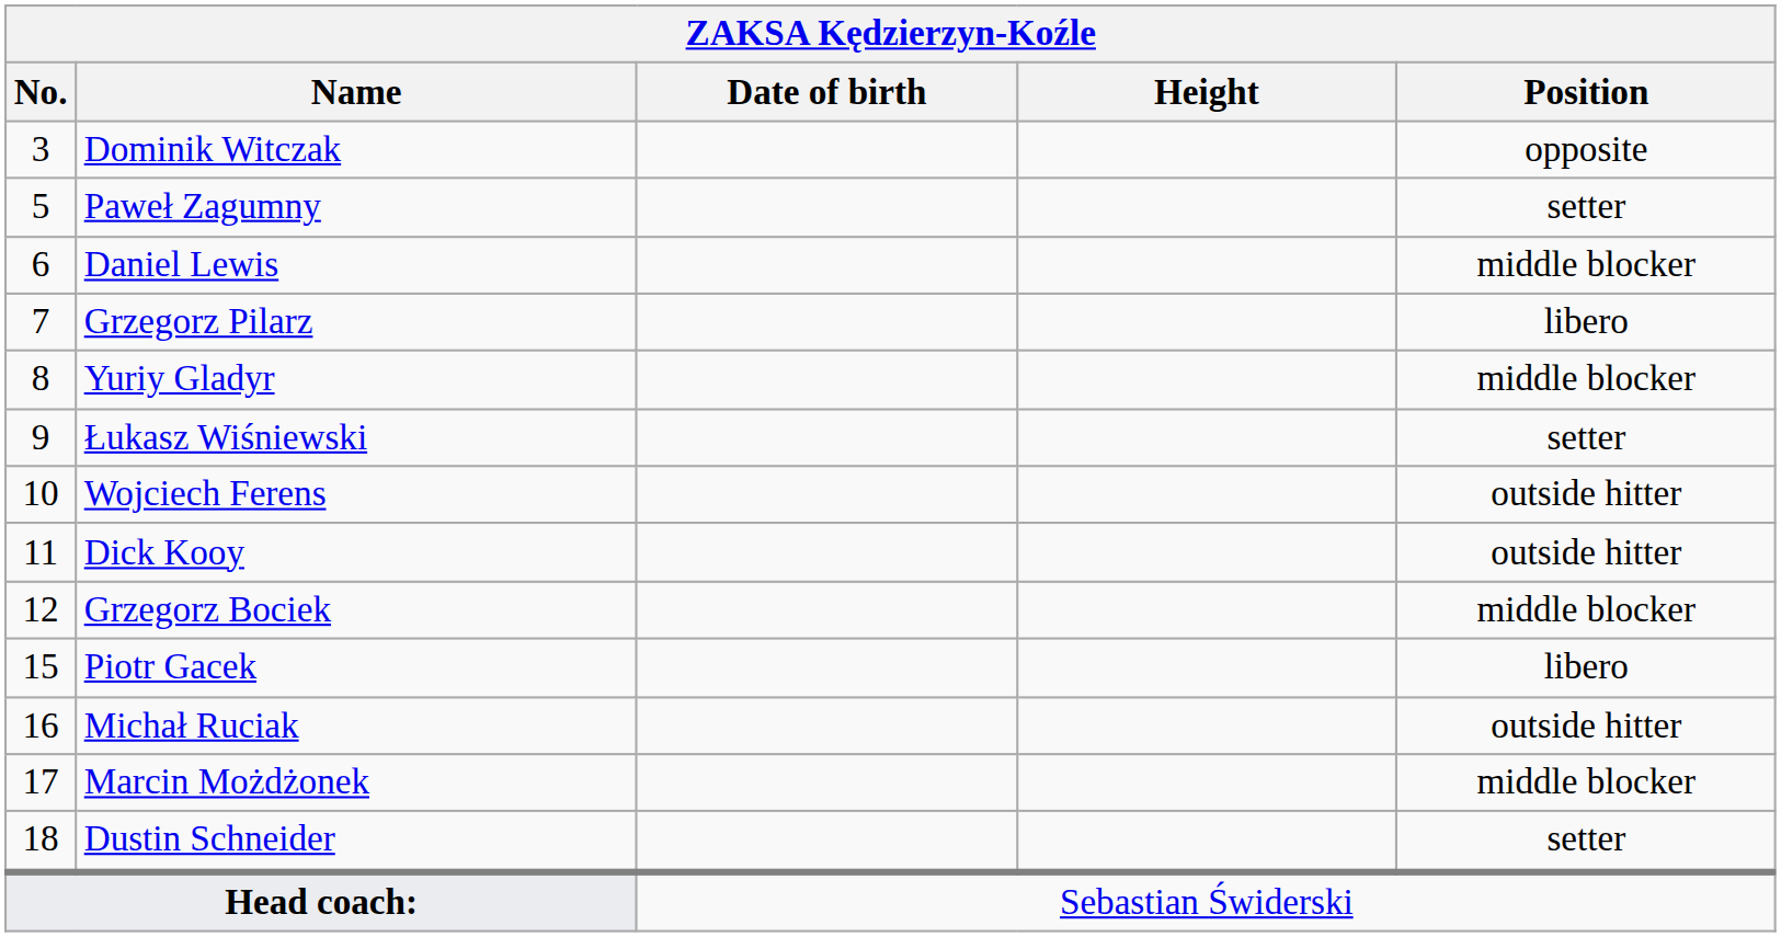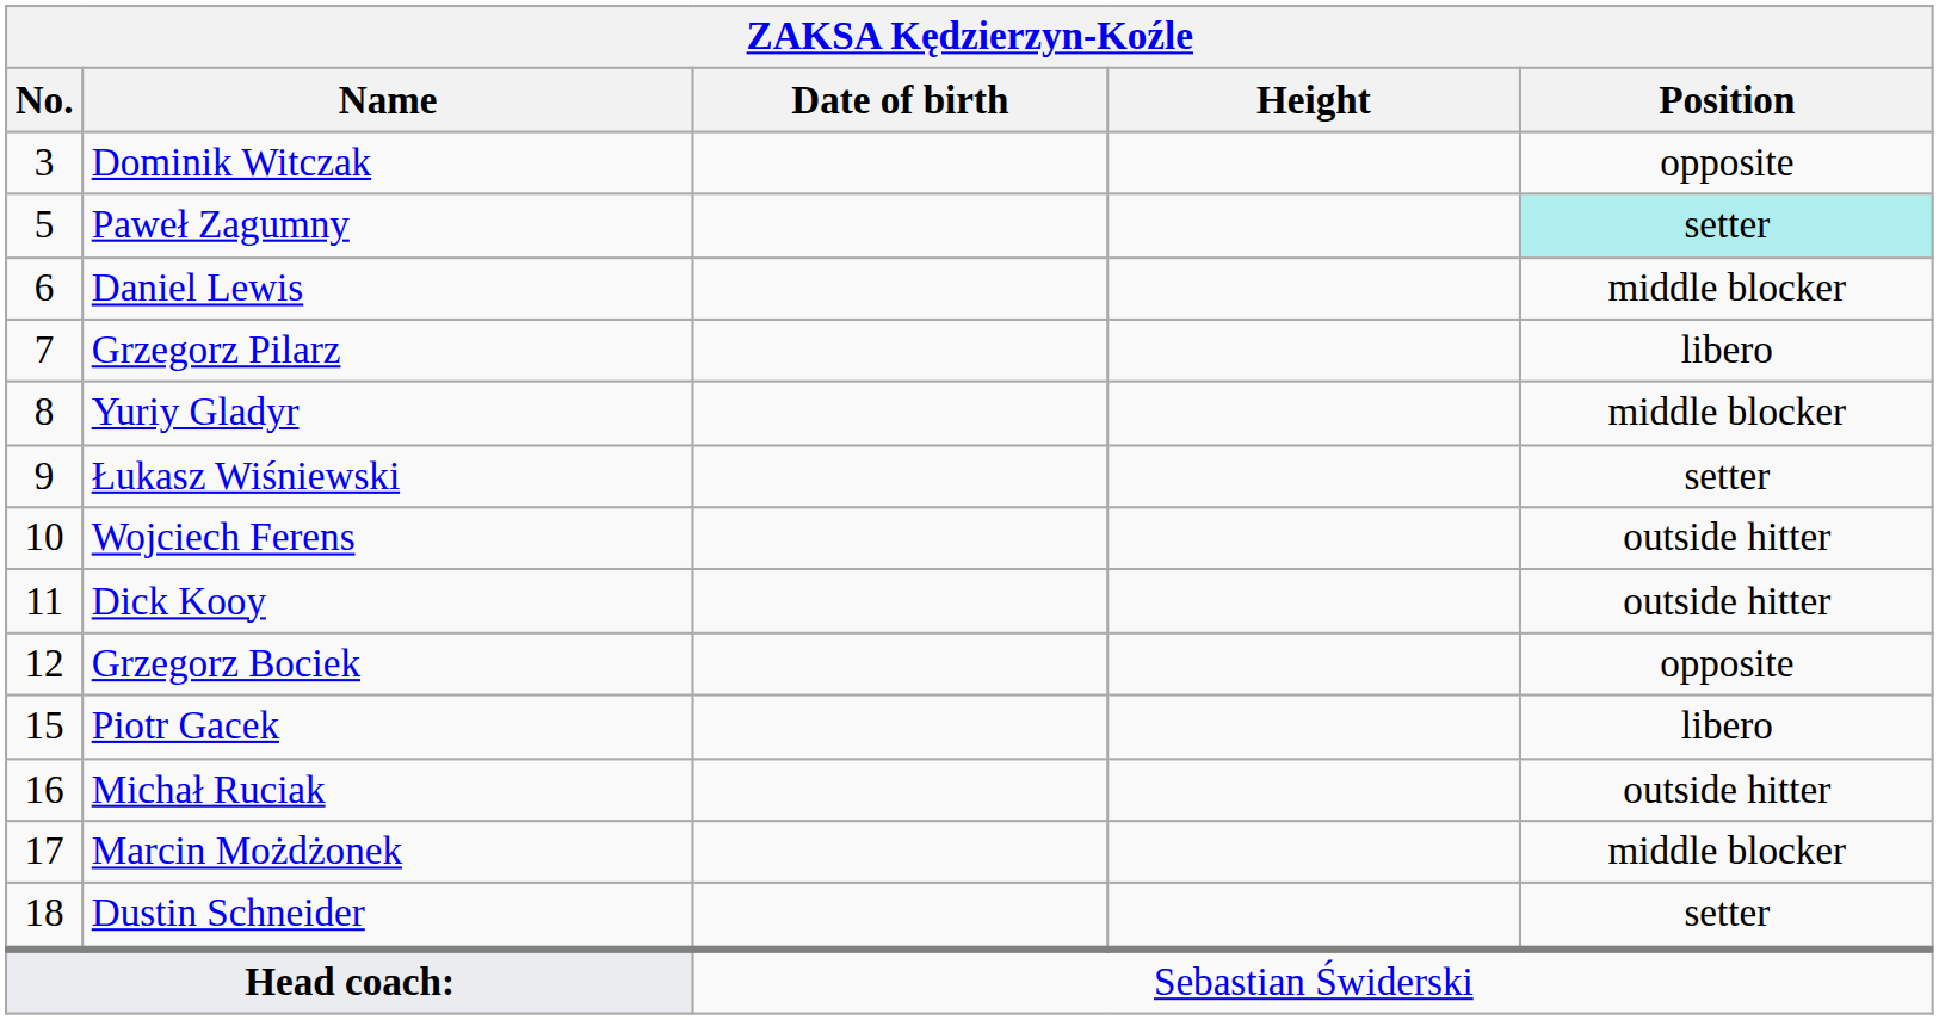Paweł Zagumny | Position: no background -> paleturquoise background
Grzegorz Bociek | Position: middle blocker -> opposite
